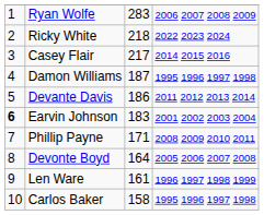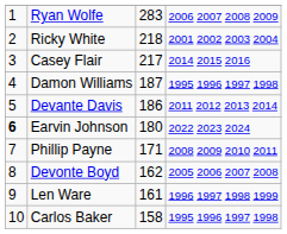Ricky White | column 4: 2022 2023 2024 -> 2001 2002 2003 2004
Earvin Johnson | column 3: 183 -> 180
Earvin Johnson | column 4: 2001 2002 2003 2004 -> 2022 2023 2024
Devonte Boyd | column 3: 164 -> 162
